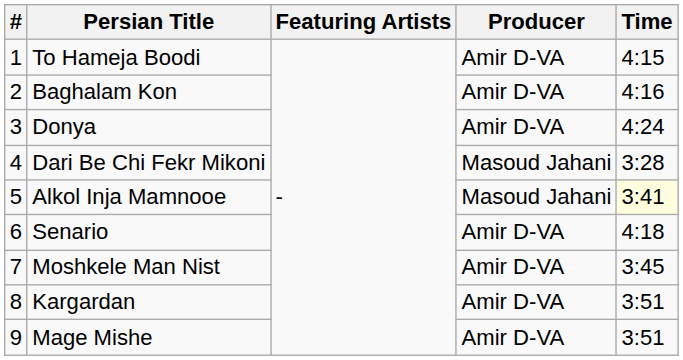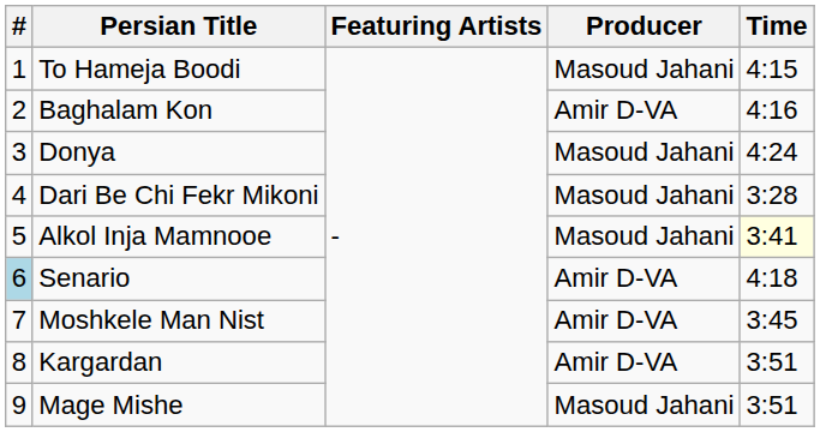To Hameja Boodi | Producer: Amir D-VA -> Masoud Jahani
Donya | Producer: Amir D-VA -> Masoud Jahani
Senario | #: no background -> lightblue background
Mage Mishe | Producer: Amir D-VA -> Masoud Jahani
